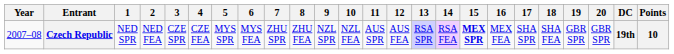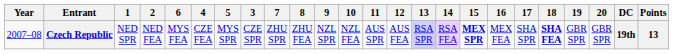columns swapped: 3 <-> 6
Czech Republic | 18: normal -> bold
Czech Republic | Points: 10 -> 13
